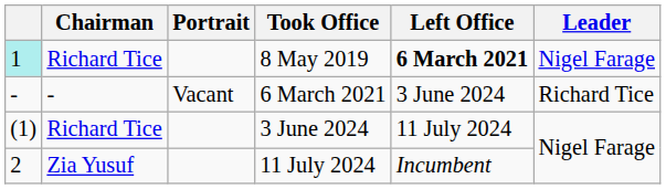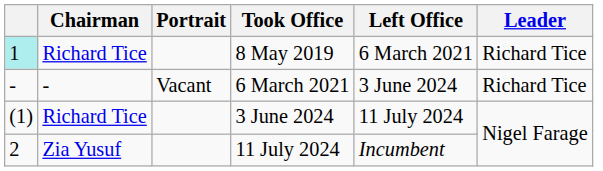8 May 2019 | Left Office: bold -> normal
8 May 2019 | Leader: Nigel Farage -> Richard Tice
